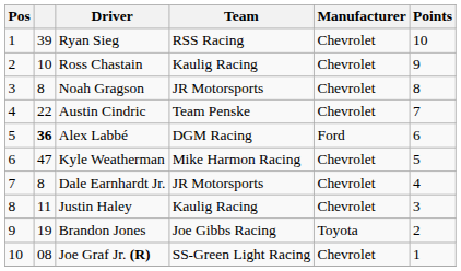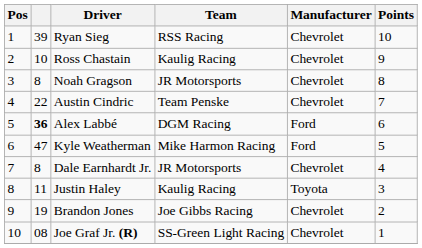Kyle Weatherman | Manufacturer: Chevrolet -> Ford
Justin Haley | Manufacturer: Chevrolet -> Toyota
Brandon Jones | Manufacturer: Toyota -> Chevrolet
